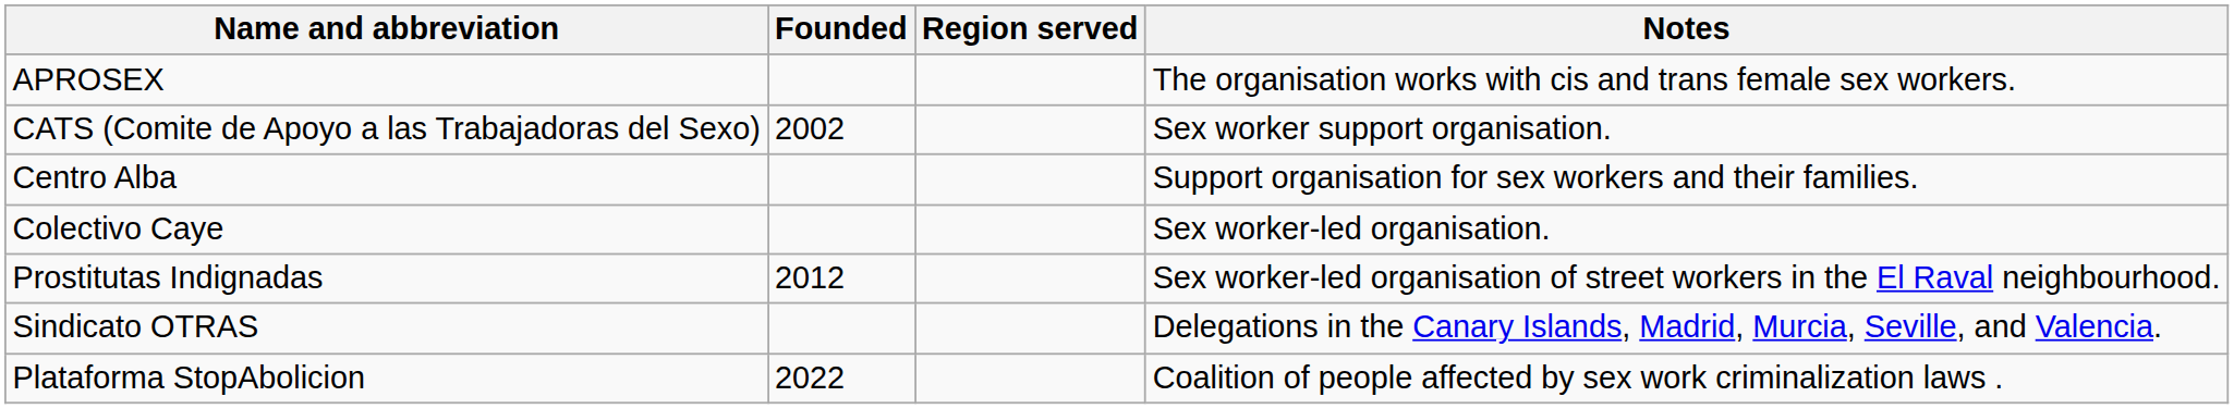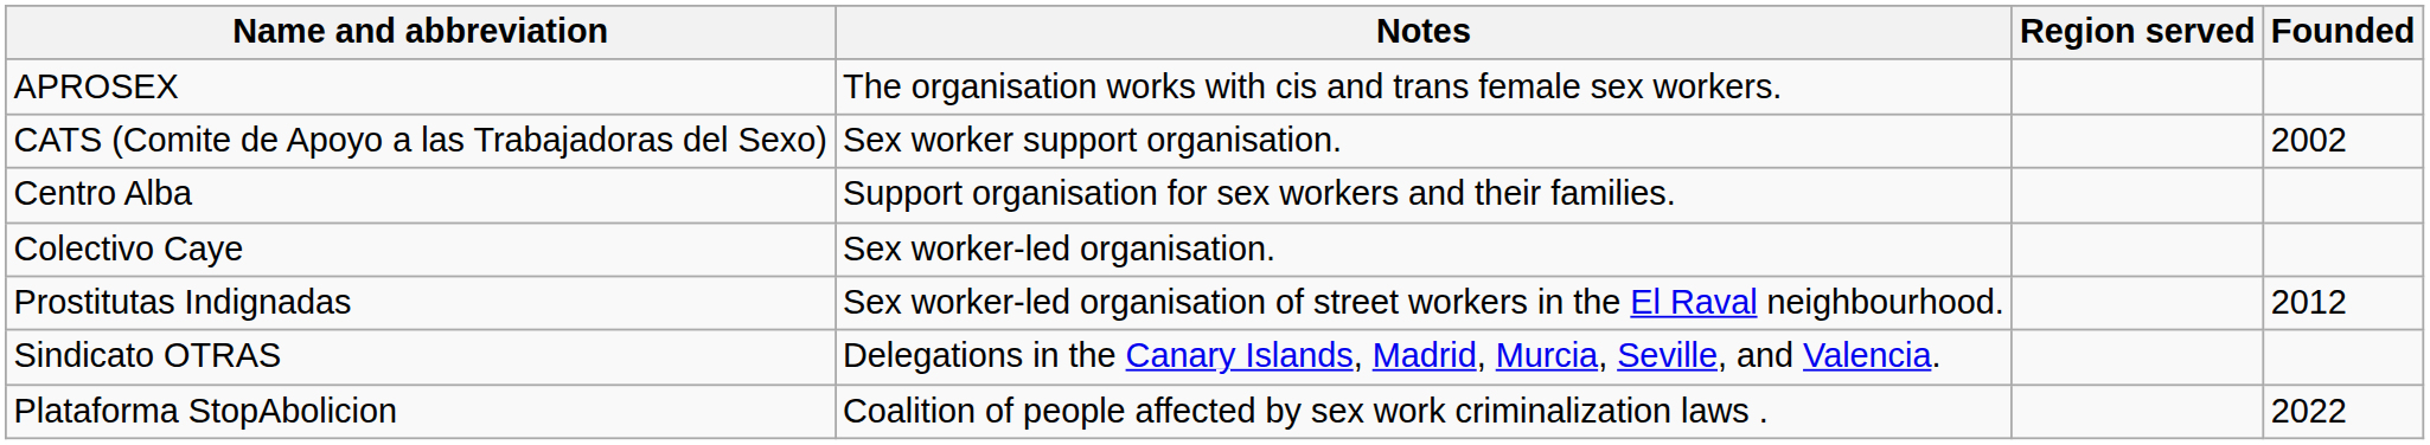columns swapped: Founded <-> Notes
